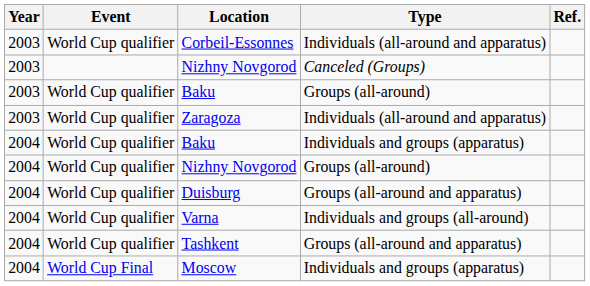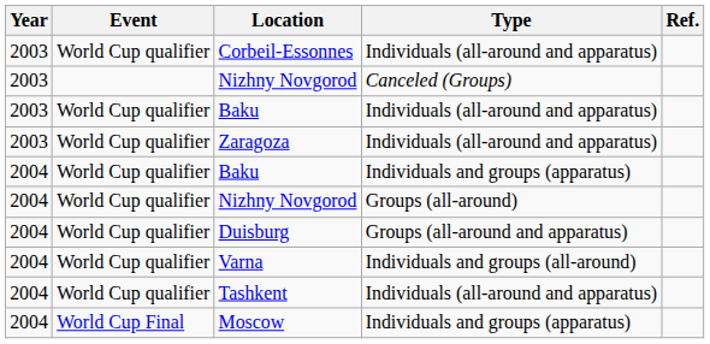2003 / Baku | Type: Groups (all-around) -> Individuals (all-around and apparatus)
Tashkent | Type: Groups (all-around and apparatus) -> Individuals (all-around and apparatus)
